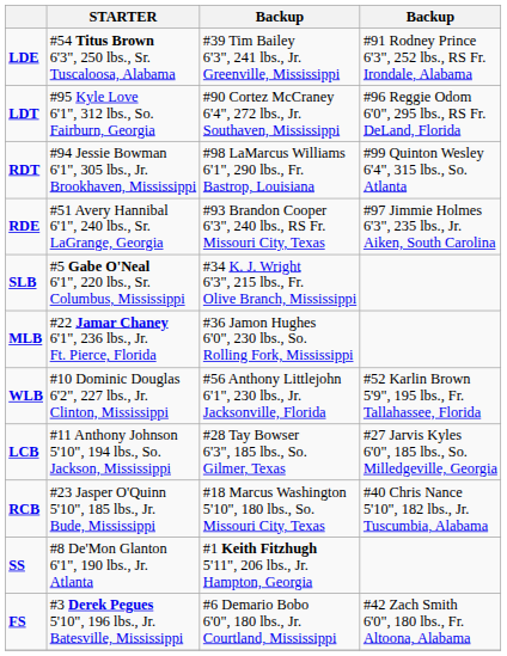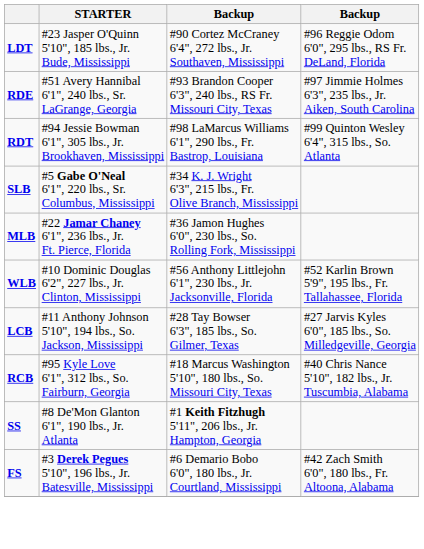- row: LDE | #54 Titus Brown 6'3", 250 lbs., Sr. Tuscaloosa, Alabama | #39 Tim Bailey 6'3", 241 lbs., Jr. Greenville, Mississippi | #91 Rodney Prince 6'3", 252 lbs., RS Fr. Irondale, Alabama
LDT | STARTER: #95 Kyle Love 6'1", 312 lbs., So. Fairburn, Georgia -> #23 Jasper O'Quinn 5'10", 185 lbs., Jr. Bude, Mississippi
rows swapped: RDT <-> RDE
RCB | STARTER: #23 Jasper O'Quinn 5'10", 185 lbs., Jr. Bude, Mississippi -> #95 Kyle Love 6'1", 312 lbs., So. Fairburn, Georgia
